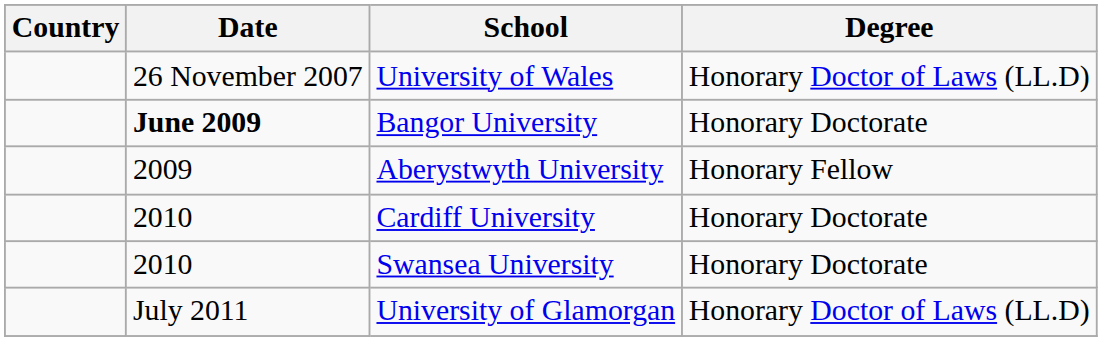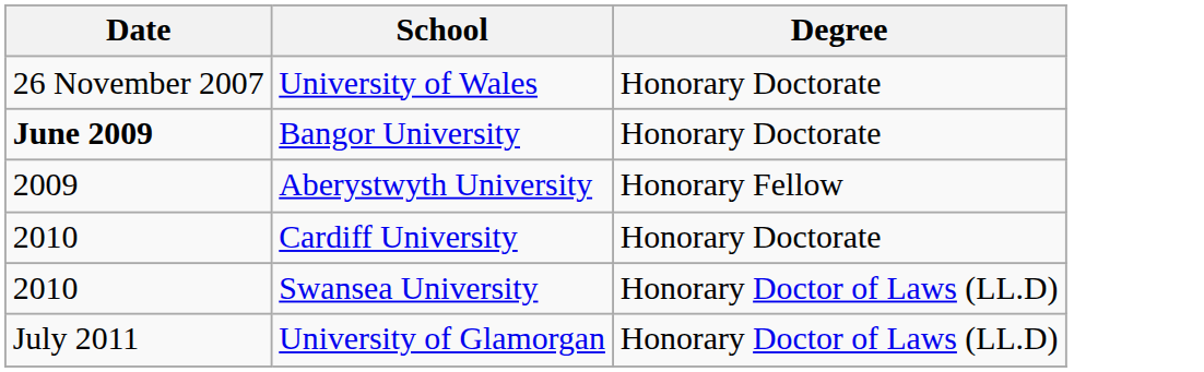- column: Country
University of Wales | Degree: Honorary Doctor of Laws (LL.D) -> Honorary Doctorate
Swansea University | Degree: Honorary Doctorate -> Honorary Doctor of Laws (LL.D)
